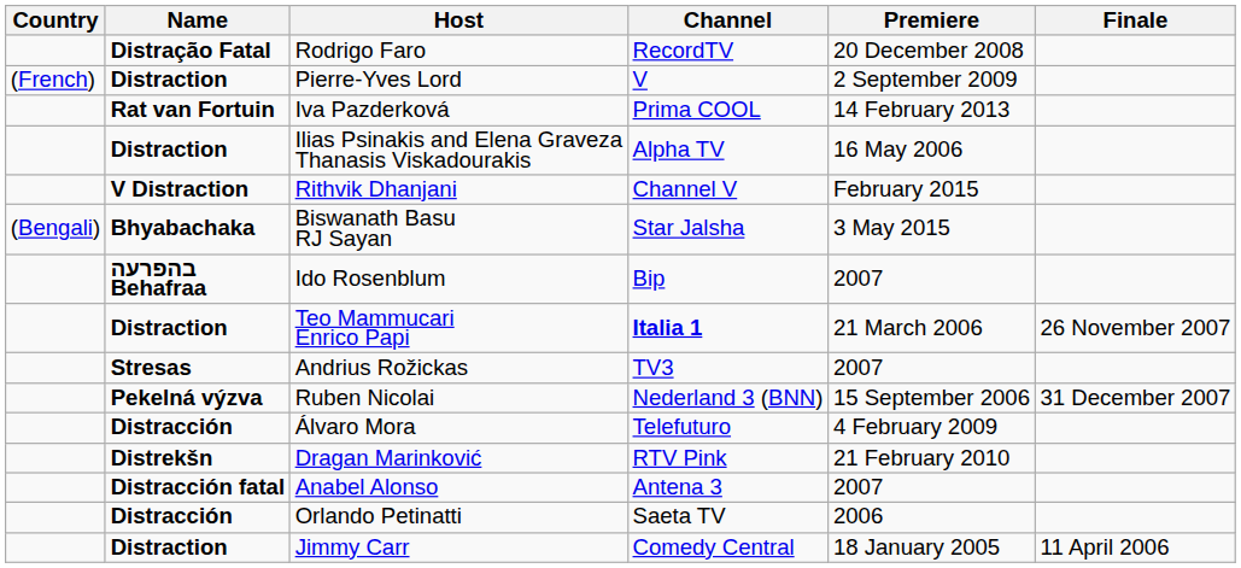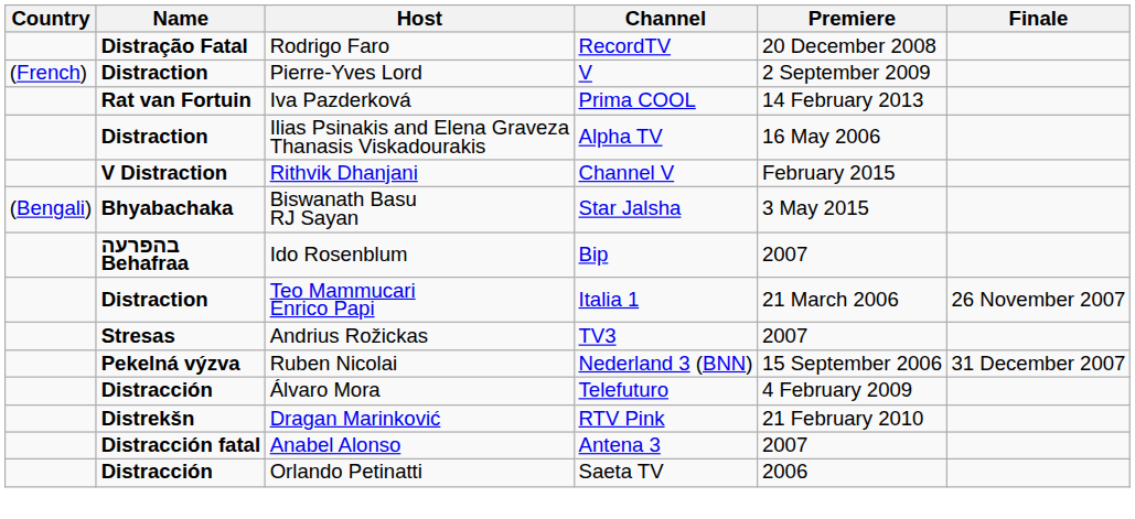Teo Mammucari Enrico Papi | Channel: bold -> normal
- row: Distraction | Jimmy Carr | Comedy Central | 18 January 2005 | 11 April 2006
